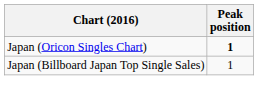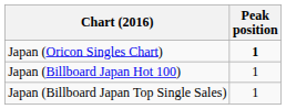+ row: Japan (Billboard Japan Hot 100) | 1
